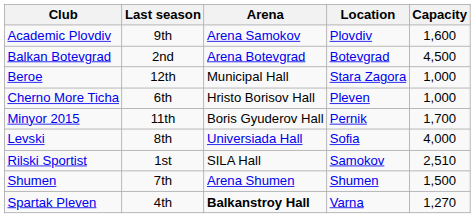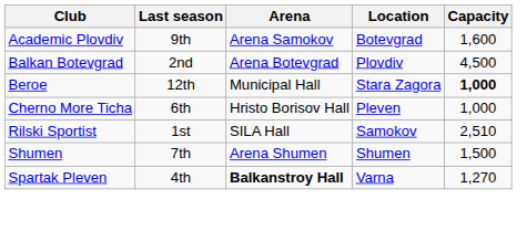Academic Plovdiv | Location: Plovdiv -> Botevgrad
Balkan Botevgrad | Location: Botevgrad -> Plovdiv
Beroe | Capacity: normal -> bold
- row: Minyor 2015 | 11th | Boris Gyuderov Hall | Pernik | 1,700
- row: Levski | 8th | Universiada Hall | Sofia | 4,000
